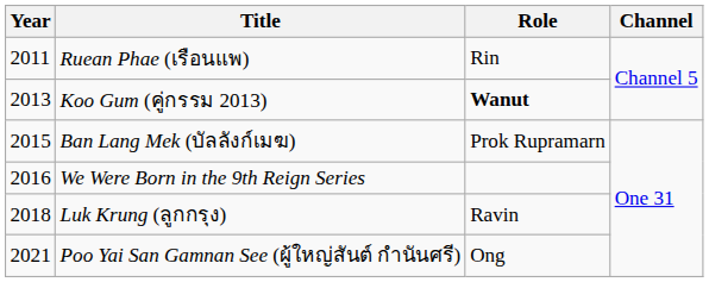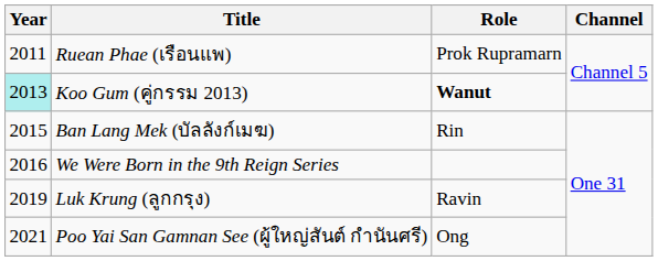Ruean Phae (เรือนแพ) | Role: Rin -> Prok Rupramarn
Koo Gum (คู่กรรม 2013) | Year: no background -> paleturquoise background
Ban Lang Mek (บัลลังก์เมฆ) | Role: Prok Rupramarn -> Rin
Luk Krung (ลูกกรุง) | Year: 2018 -> 2019
